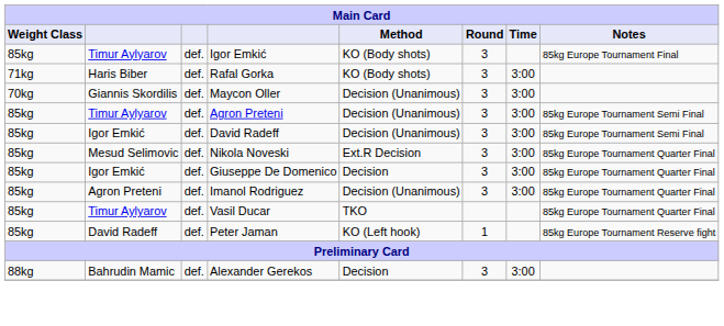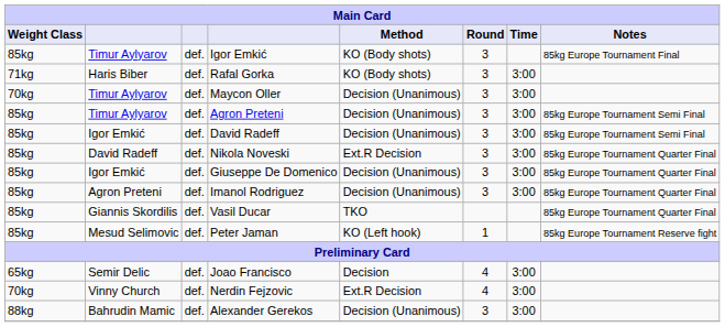Maycon Oller | column 2: Giannis Skordilis -> Timur Aylyarov
Nikola Noveski | column 2: Mesud Selimovic -> David Radeff
Giuseppe De Domenico | Method: Decision -> Decision (Unanimous)
Vasil Ducar | column 2: Timur Aylyarov -> Giannis Skordilis
Peter Jaman | column 2: David Radeff -> Mesud Selimovic
+ row: 65kg | Semir Delic | def. | Joao Francisco | Decision | 4 | 3:00
+ row: 70kg | Vinny Church | def. | Nerdin Fejzovic | Ext.R Decision | 4 | 3:00
Alexander Gerekos | Method: Decision -> Decision (Unanimous)
